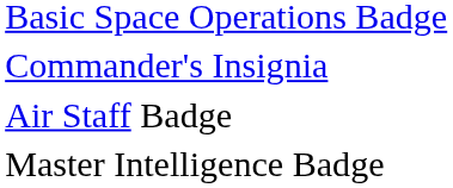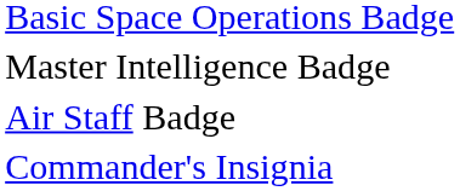rows swapped: Master Intelligence Badge <-> Commander's Insignia
